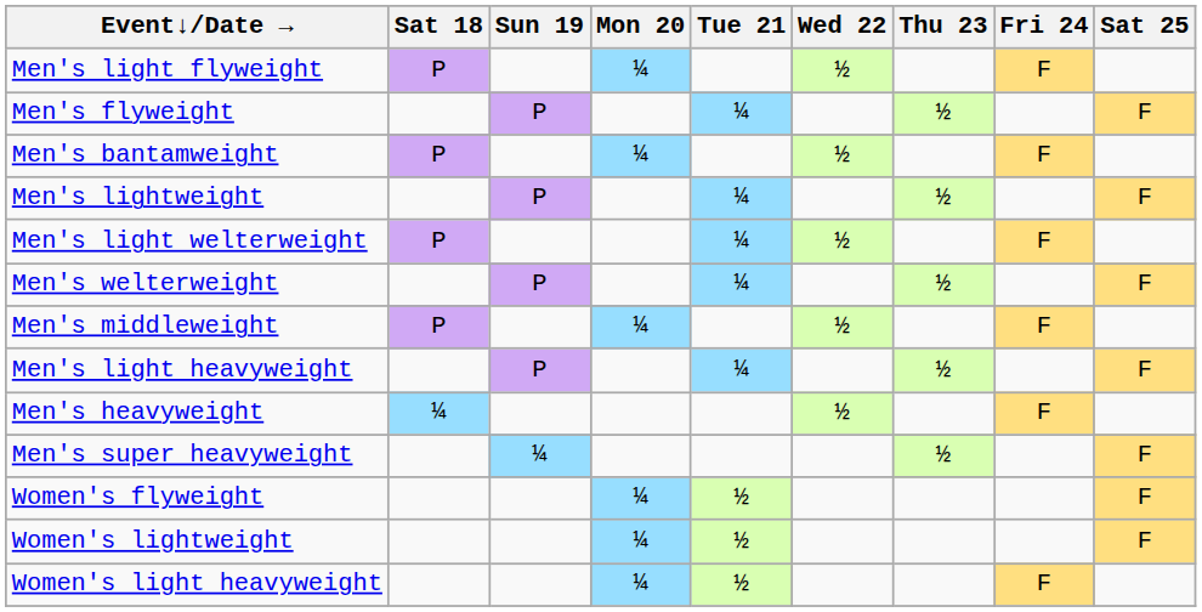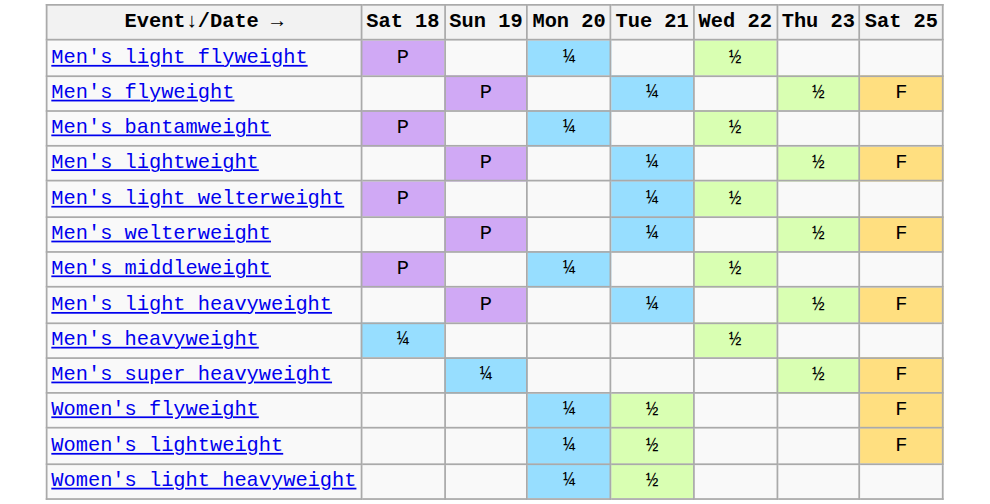- column: Fri 24 | F | F | F | F | F | F
